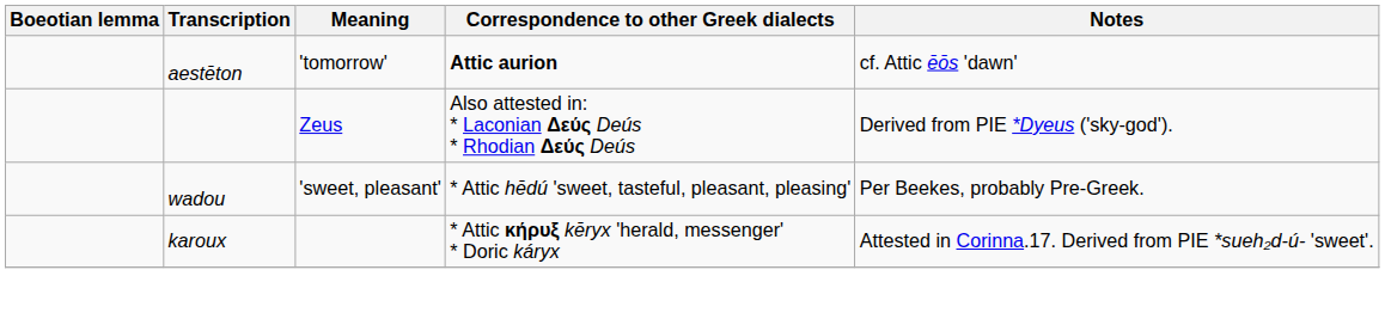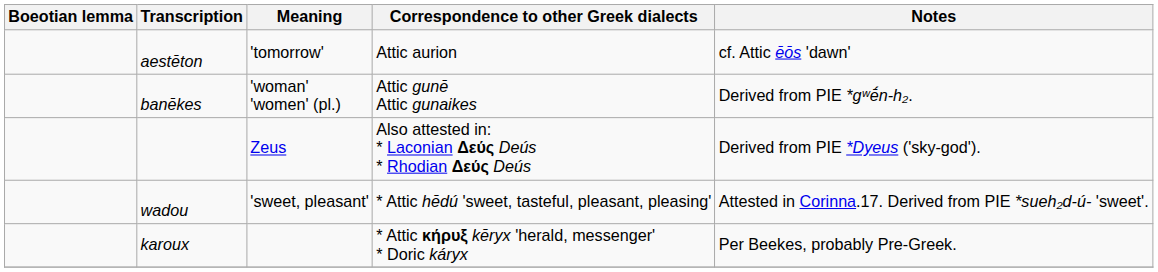aestēton | Correspondence to other Greek dialects: bold -> normal
+ row: banēkes | 'woman' 'women' (pl.) | Attic gunē Attic gunaikes | Derived from PIE *gʷḗn-h₂.
wadou | Notes: Per Beekes, probably Pre-Greek. -> Attested in Corinna.17. Derived from PIE *sueh₂d-ú- 'sweet'.
karoux | Notes: Attested in Corinna.17. Derived from PIE *sueh₂d-ú- 'sweet'. -> Per Beekes, probably Pre-Greek.
